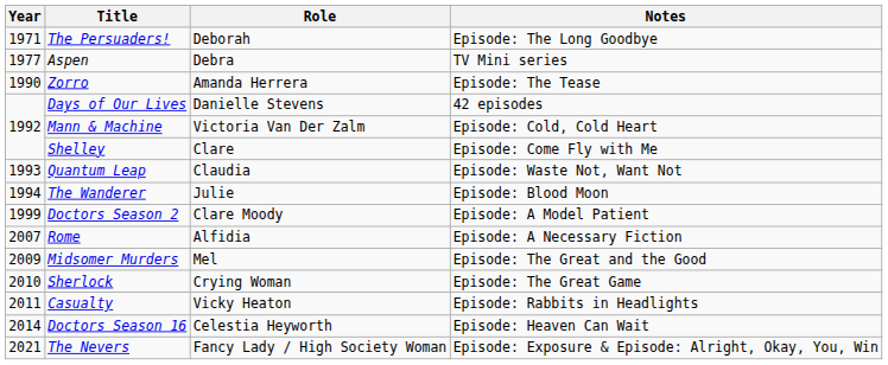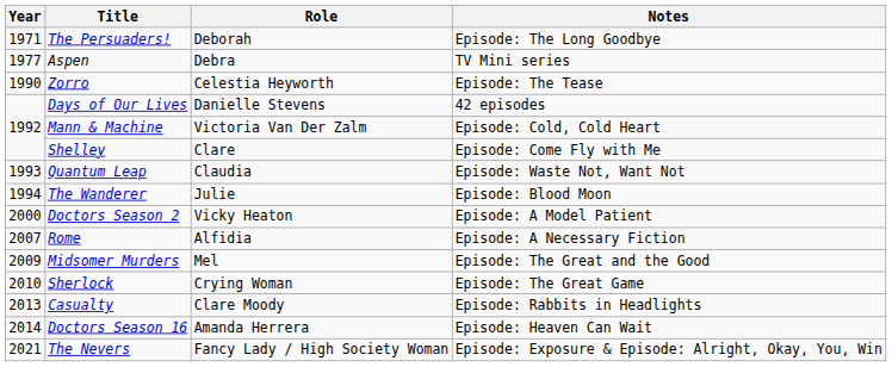Zorro | Role: Amanda Herrera -> Celestia Heyworth
Doctors Season 2 | Year: 1999 -> 2000
Doctors Season 2 | Role: Clare Moody -> Vicky Heaton
Casualty | Year: 2011 -> 2013
Casualty | Role: Vicky Heaton -> Clare Moody
Doctors Season 16 | Role: Celestia Heyworth -> Amanda Herrera
